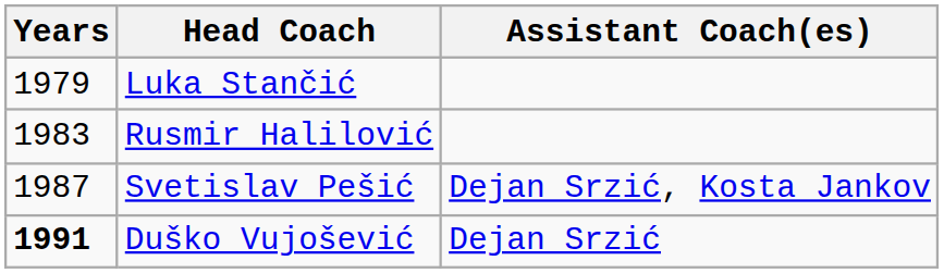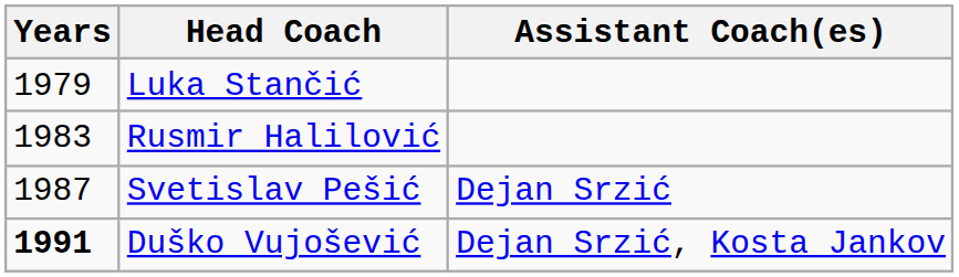Svetislav Pešić | Assistant Coach(es): Dejan Srzić, Kosta Jankov -> Dejan Srzić
Duško Vujošević | Assistant Coach(es): Dejan Srzić -> Dejan Srzić, Kosta Jankov
